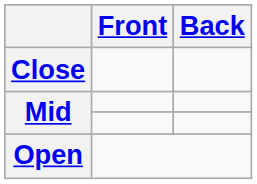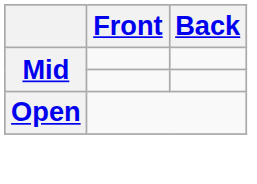- row: Close
